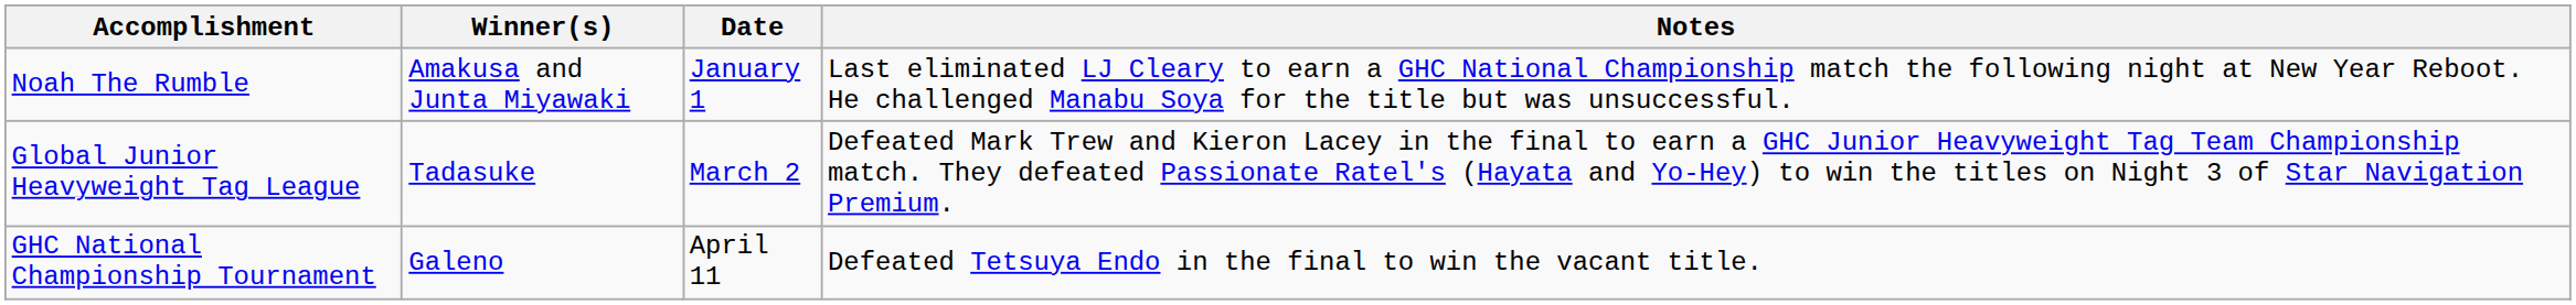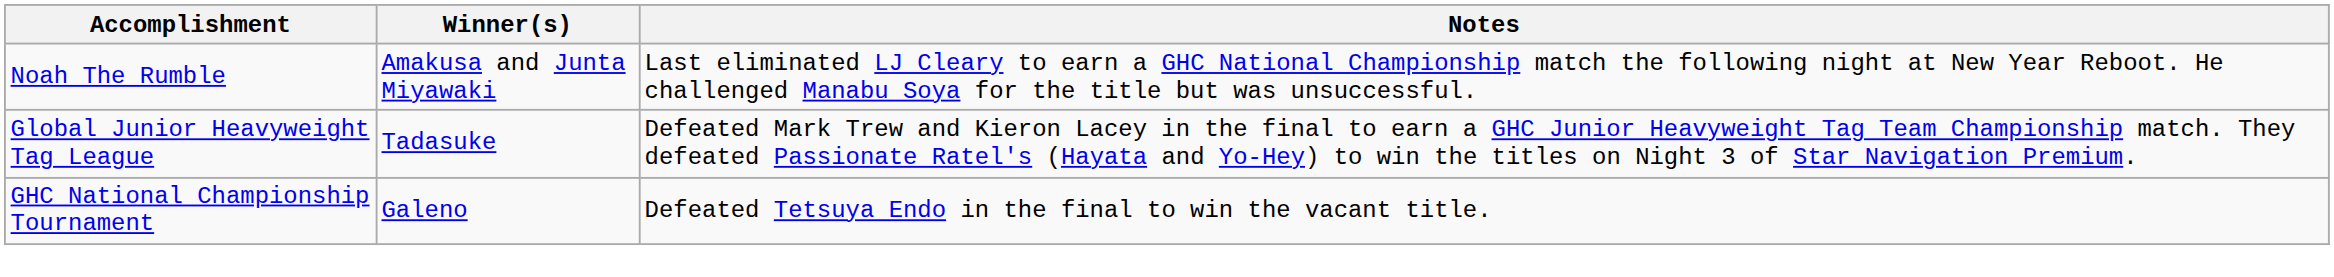- column: Date | January 1 | March 2 | April 11
